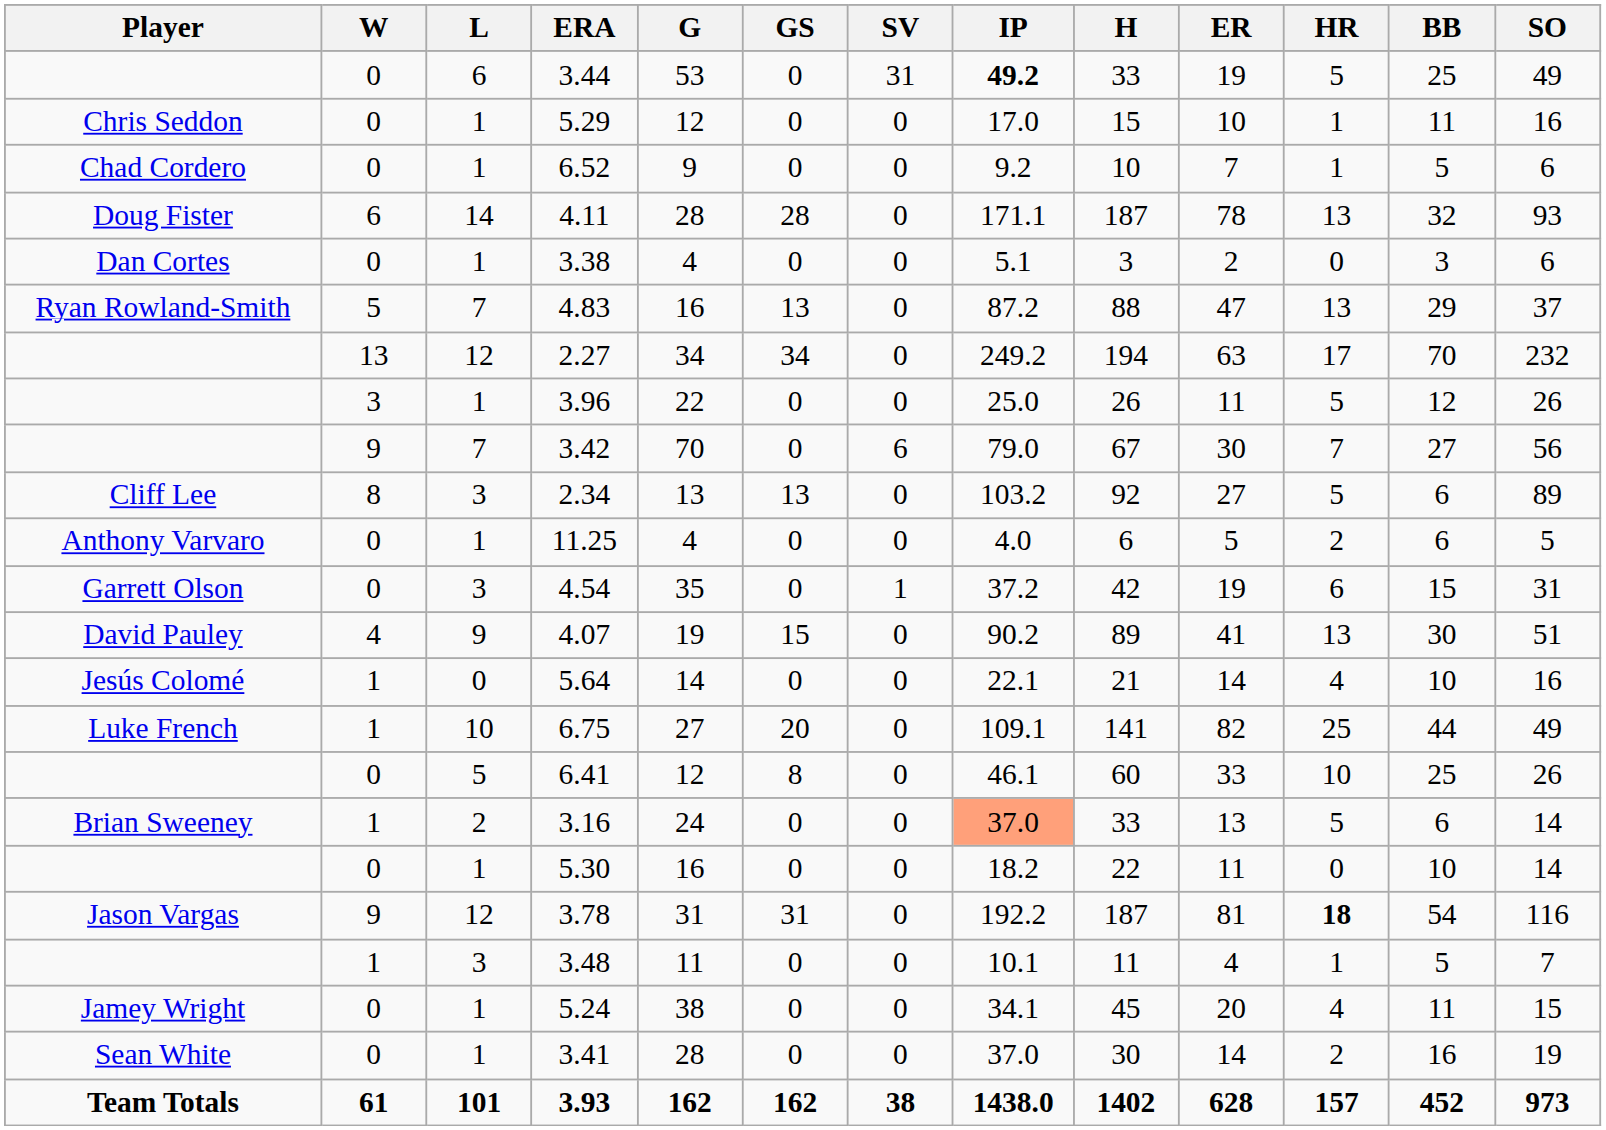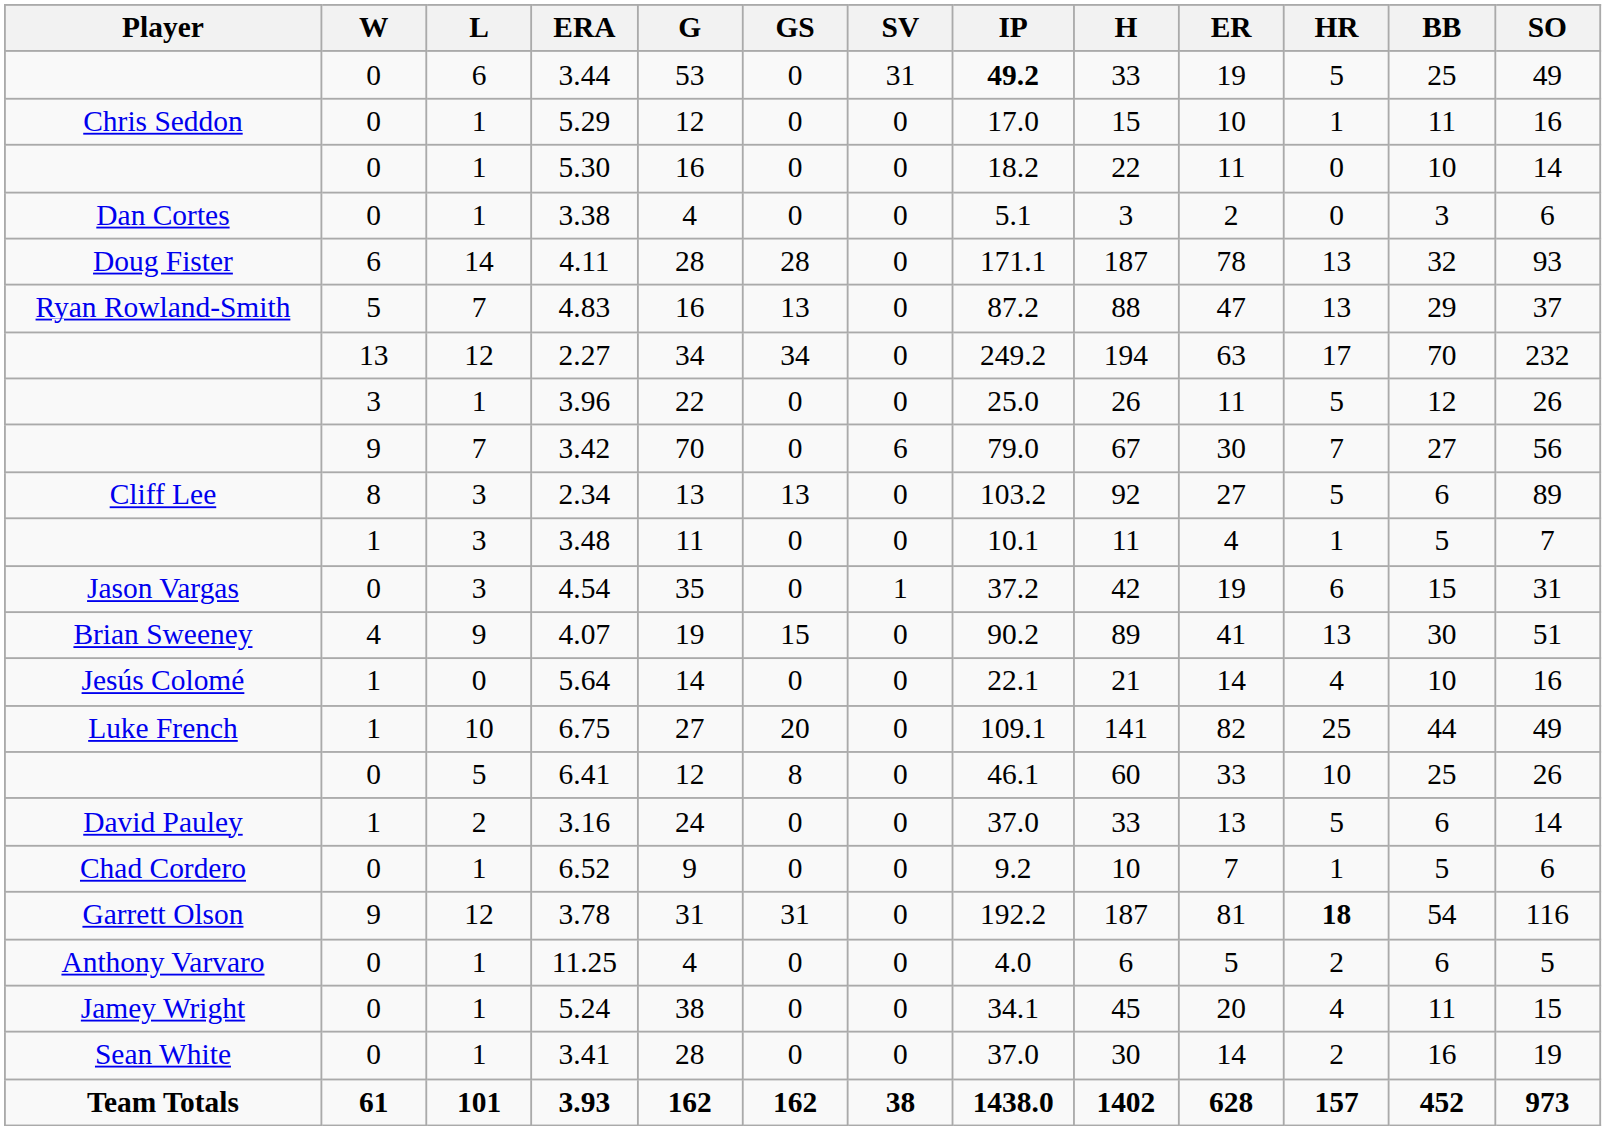rows swapped: 6.52 <-> 5.30
rows swapped: 3.38 <-> 4.11
rows swapped: 3.48 <-> 11.25
4.54 | Player: Garrett Olson -> Jason Vargas
4.07 | Player: David Pauley -> Brian Sweeney
3.16 | Player: Brian Sweeney -> David Pauley
3.16 | IP: lightsalmon background -> no background
3.78 | Player: Jason Vargas -> Garrett Olson
